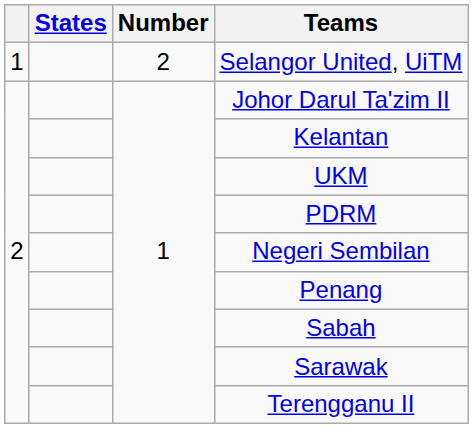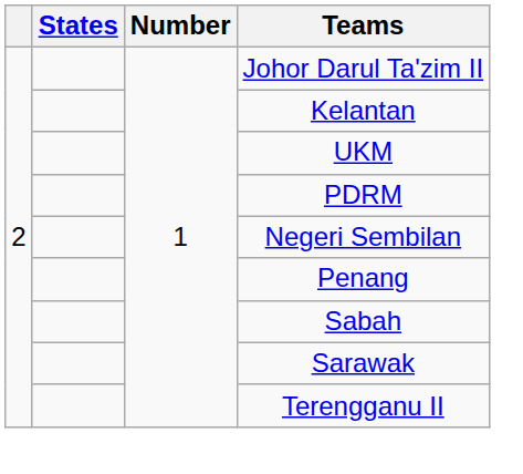- row: 1 | 2 | Selangor United, UiTM
